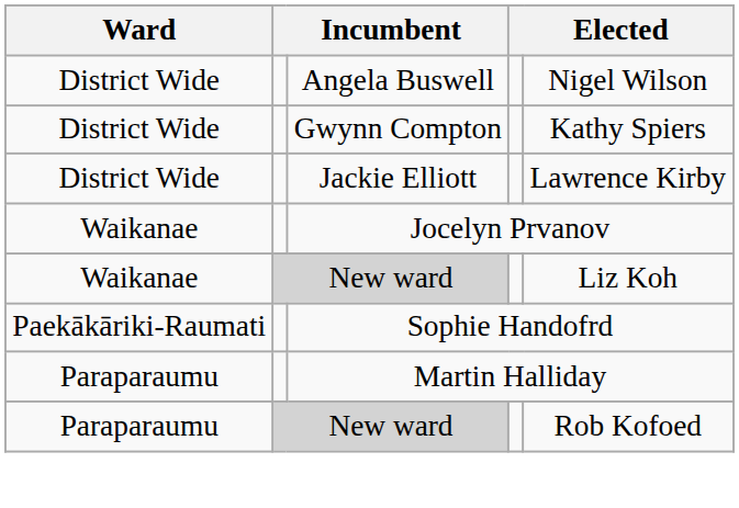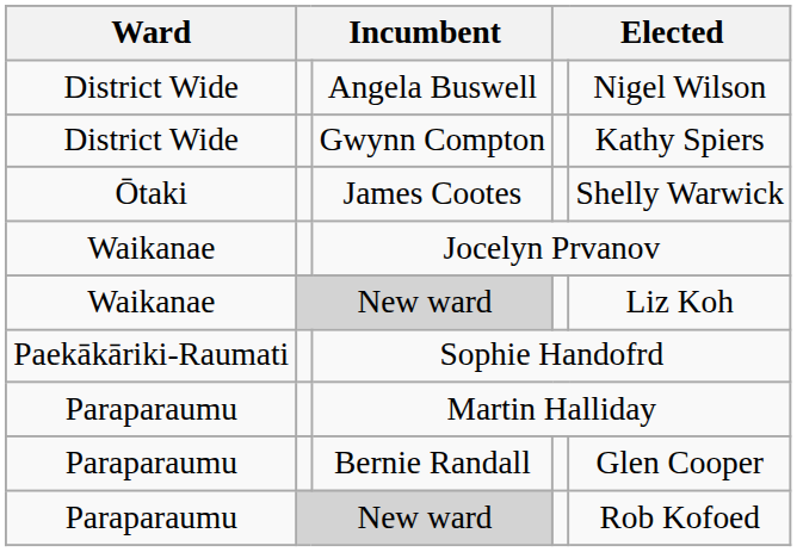- row: District Wide | Jackie Elliott | Lawrence Kirby
+ row: Ōtaki | James Cootes | Shelly Warwick
+ row: Paraparaumu | Bernie Randall | Glen Cooper
